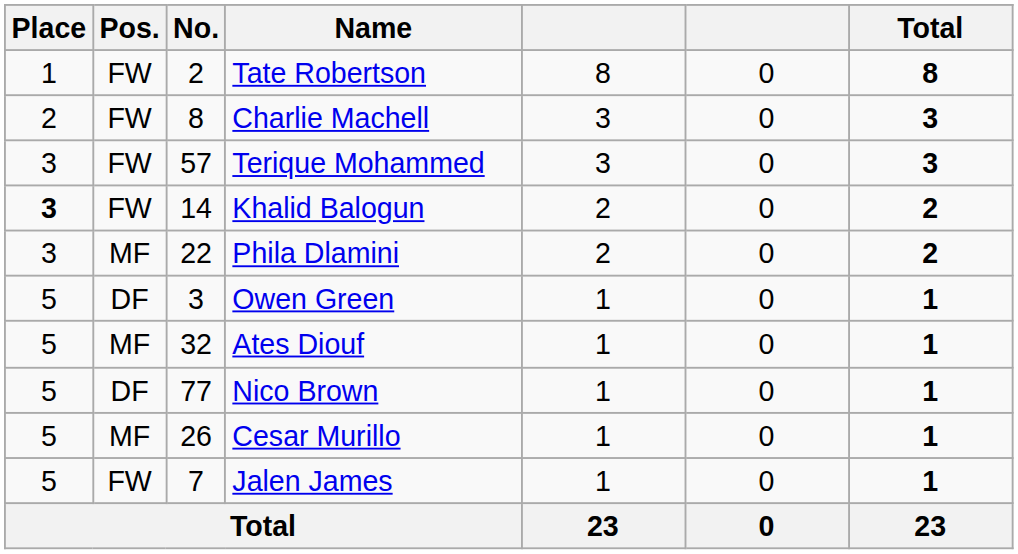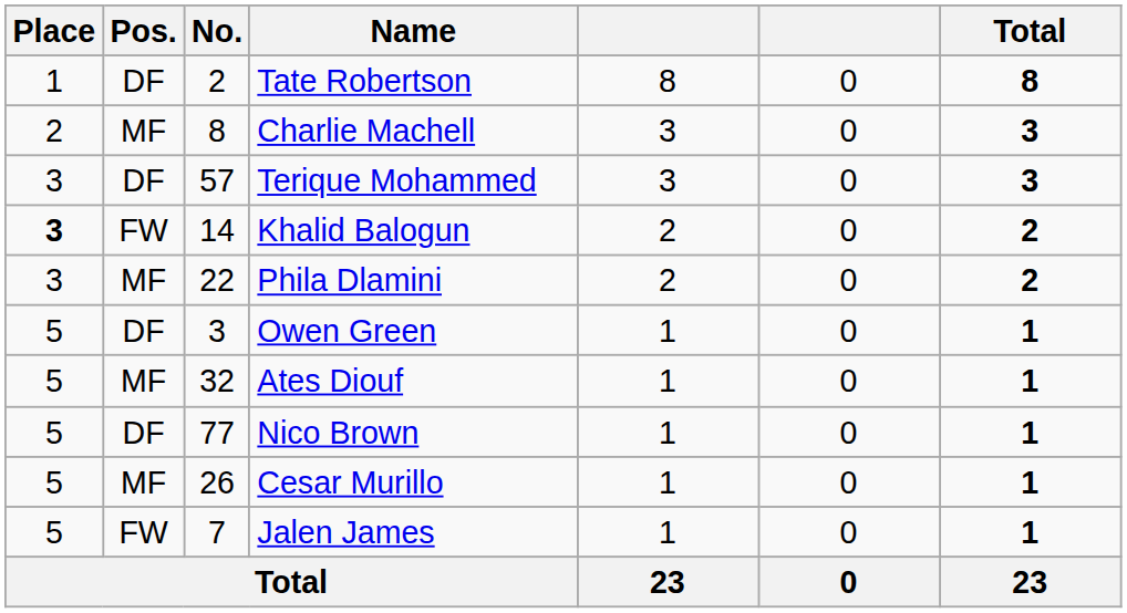Tate Robertson | Pos.: FW -> DF
Charlie Machell | Pos.: FW -> MF
Terique Mohammed | Pos.: FW -> DF
